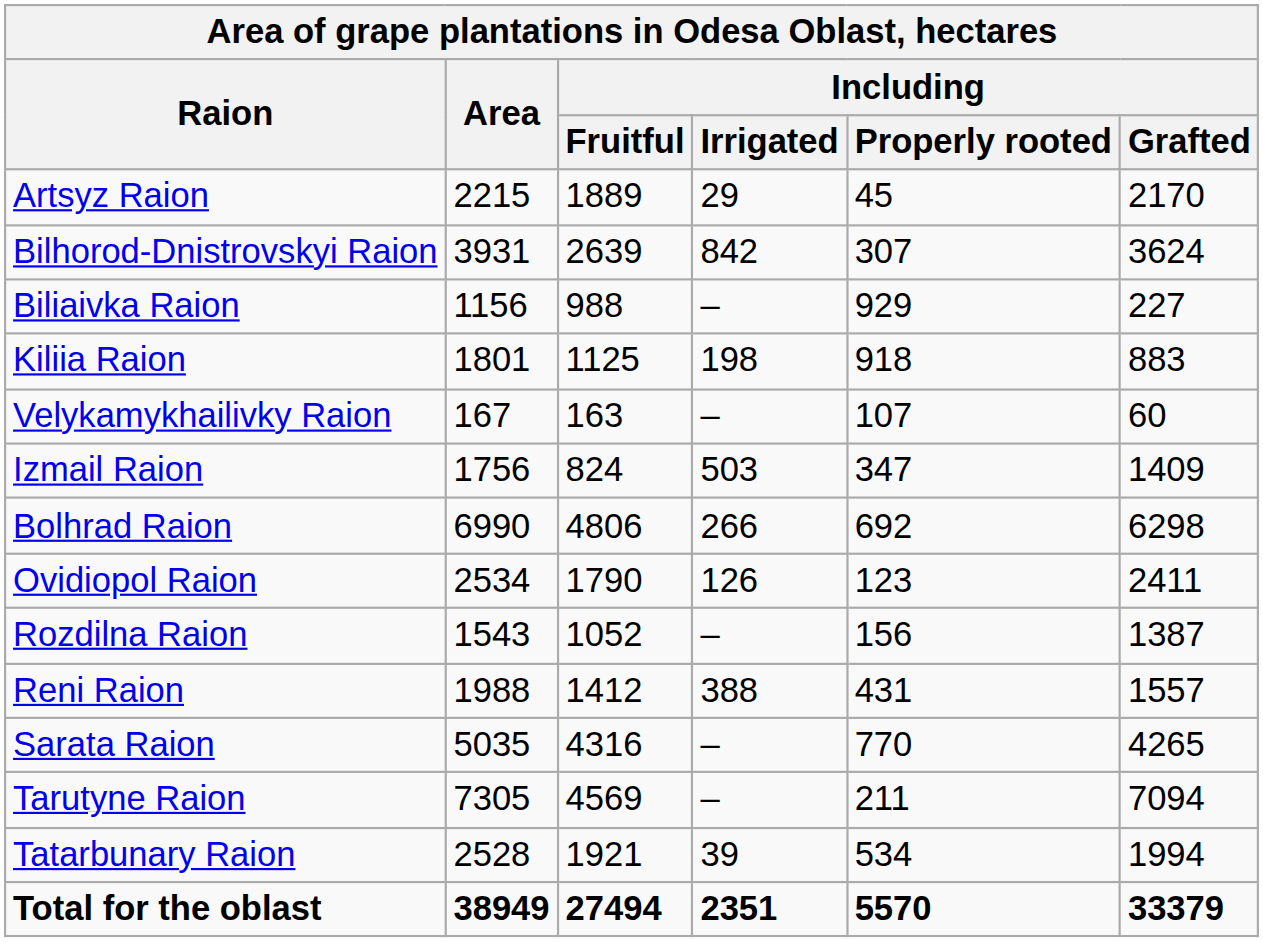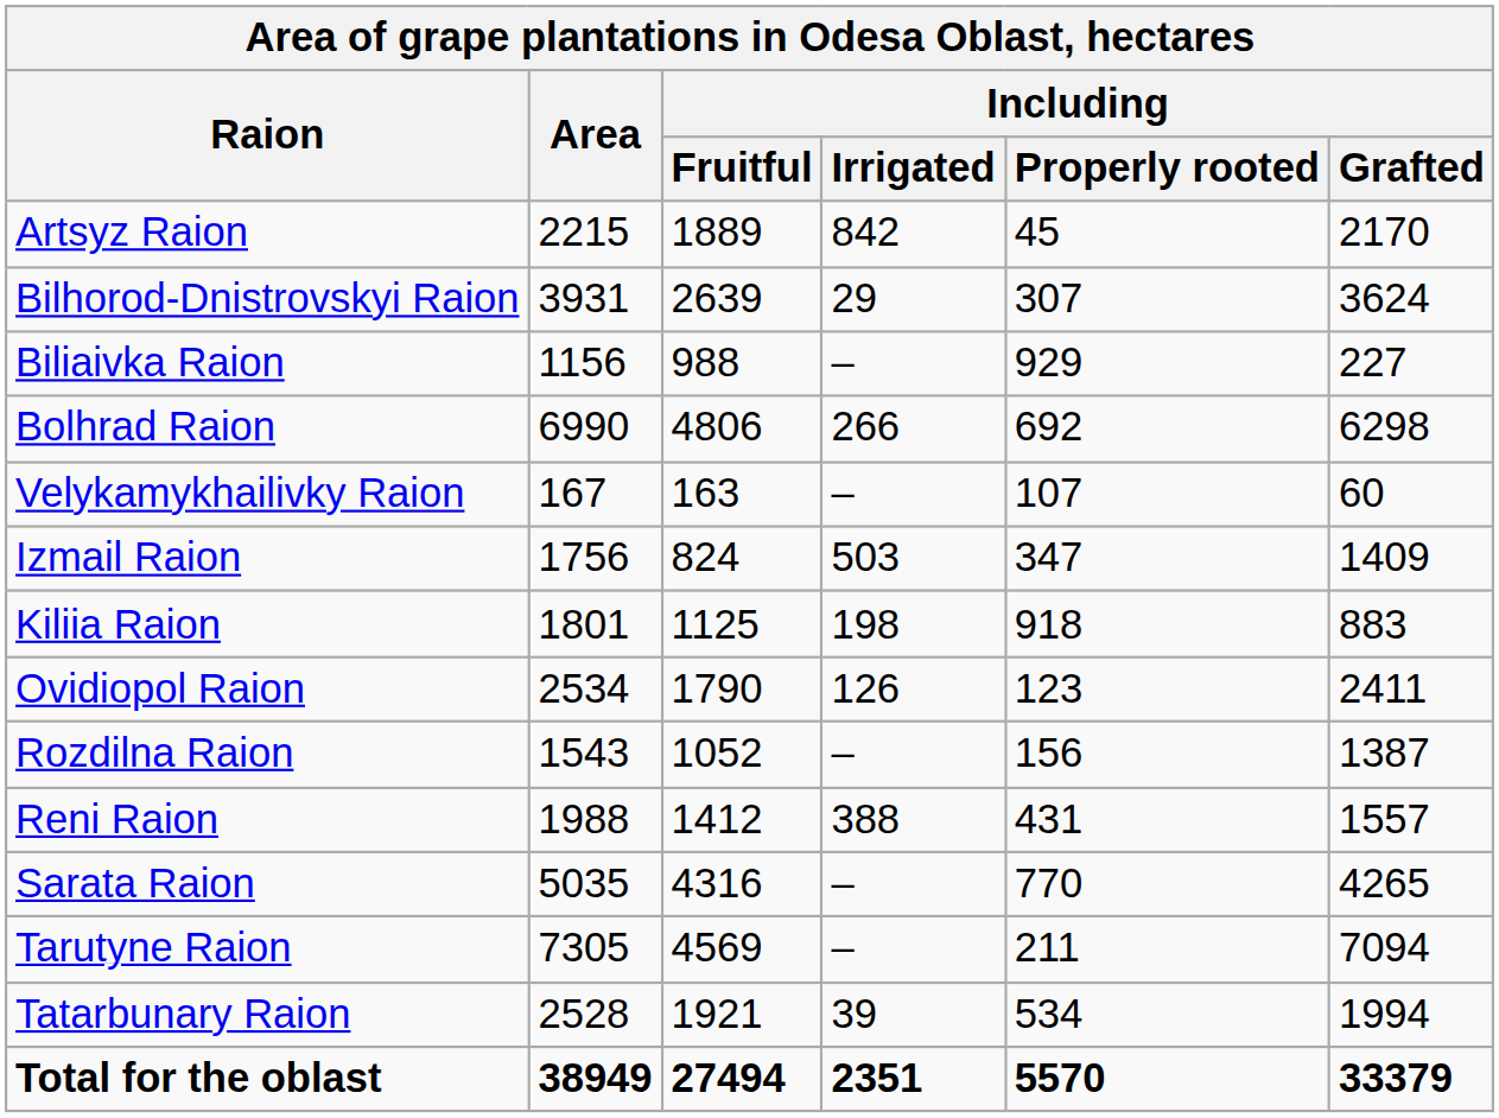Artsyz Raion | Including / Irrigated: 29 -> 842
Bilhorod-Dnistrovskyi Raion | Including / Irrigated: 842 -> 29
rows swapped: Bolhrad Raion <-> Kiliia Raion
